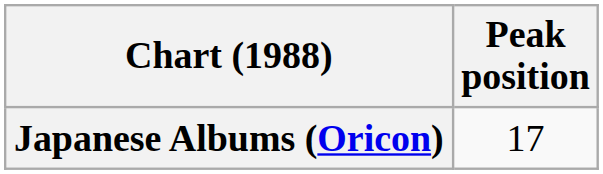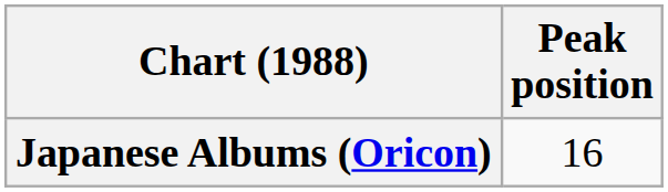Japanese Albums (Oricon) | Peak position: 17 -> 16
